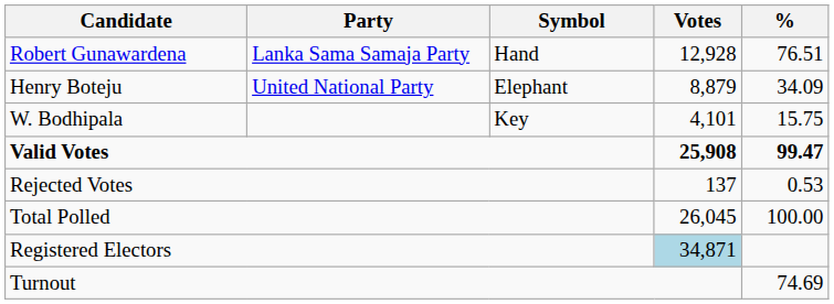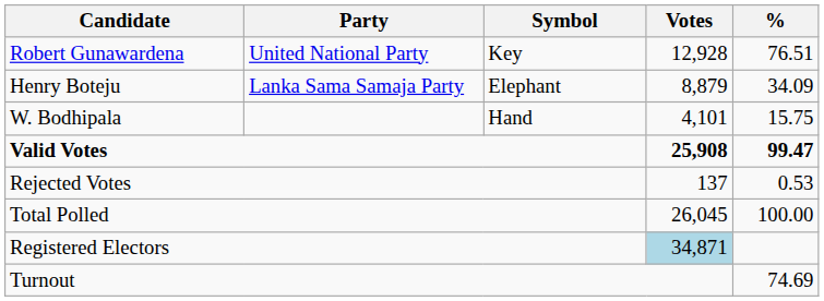Robert Gunawardena | Party: Lanka Sama Samaja Party -> United National Party
Robert Gunawardena | Symbol: Hand -> Key
Henry Boteju | Party: United National Party -> Lanka Sama Samaja Party
W. Bodhipala | Symbol: Key -> Hand
